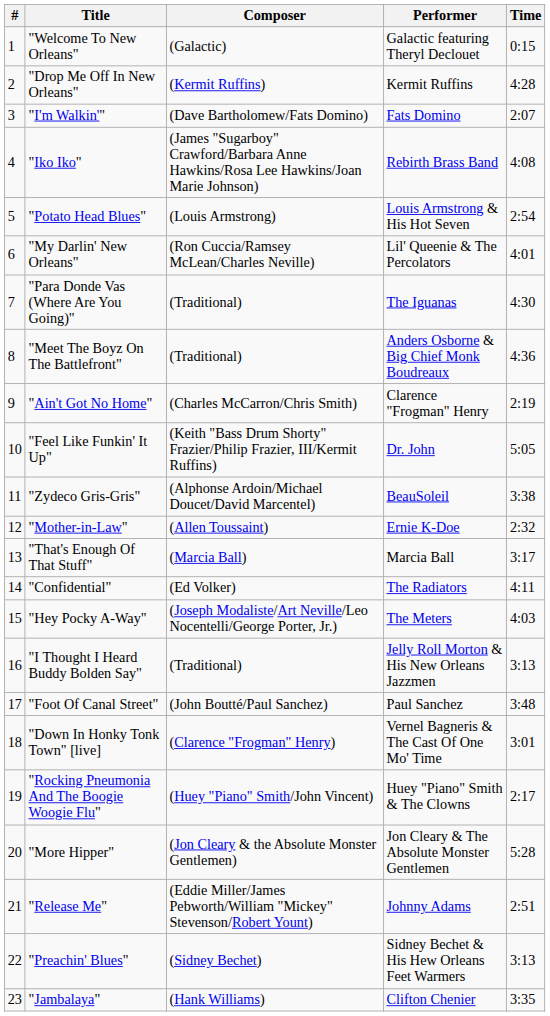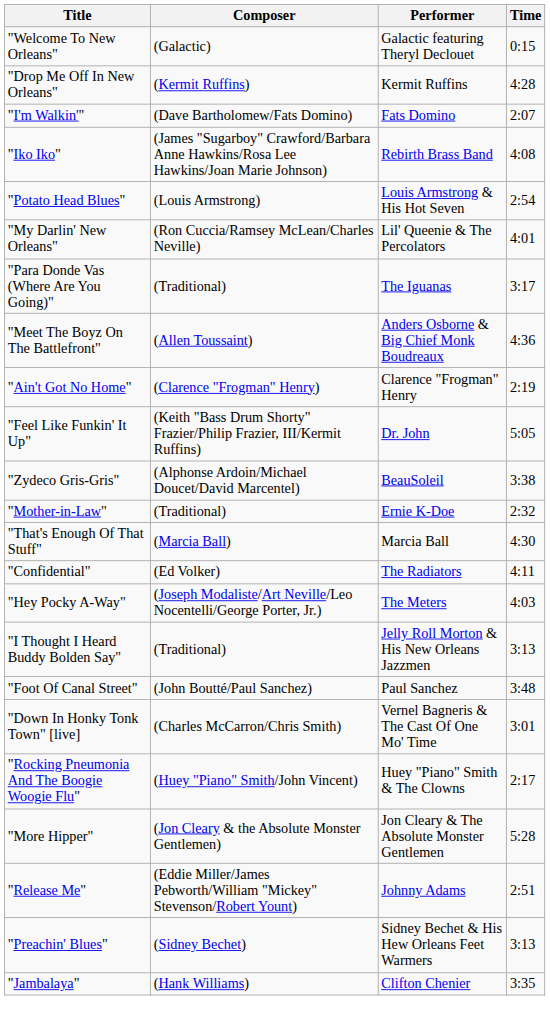- column: # | 1 | 2 | 3 | 4 | 5 | 6 | 7 | 8 | 9 | 10 | 11 | 12 | 13 | 14 | 15 | 16 | 17 | 18 | 19 | 20 | 21 | 22 | 23
"Para Donde Vas (Where Are You Going)" | Time: 4:30 -> 3:17
"Meet The Boyz On The Battlefront" | Composer: (Traditional) -> (Allen Toussaint)
"Ain't Got No Home" | Composer: (Charles McCarron/Chris Smith) -> (Clarence "Frogman" Henry)
"Mother-in-Law" | Composer: (Allen Toussaint) -> (Traditional)
"That's Enough Of That Stuff" | Time: 3:17 -> 4:30
"Down In Honky Tonk Town" [live] | Composer: (Clarence "Frogman" Henry) -> (Charles McCarron/Chris Smith)
